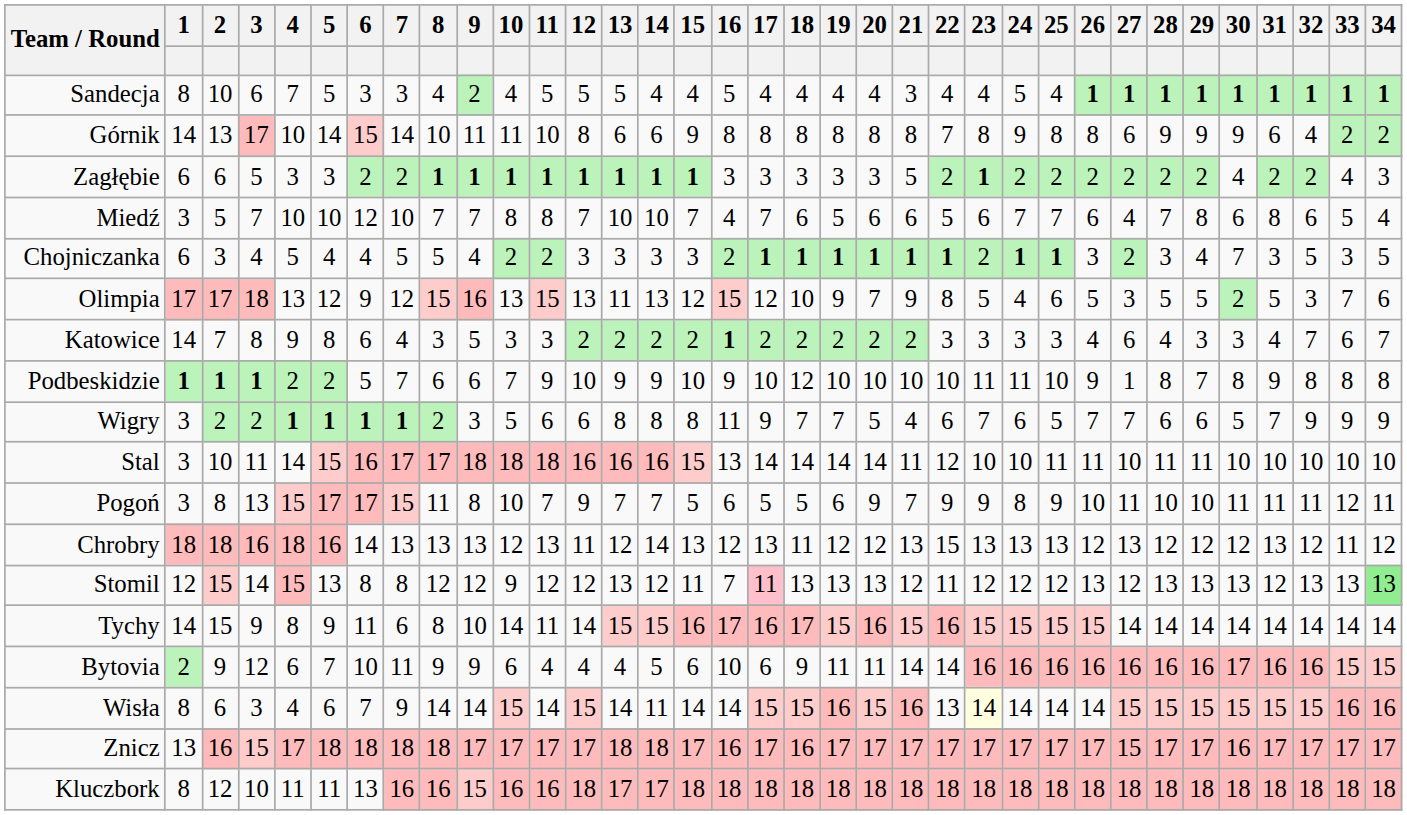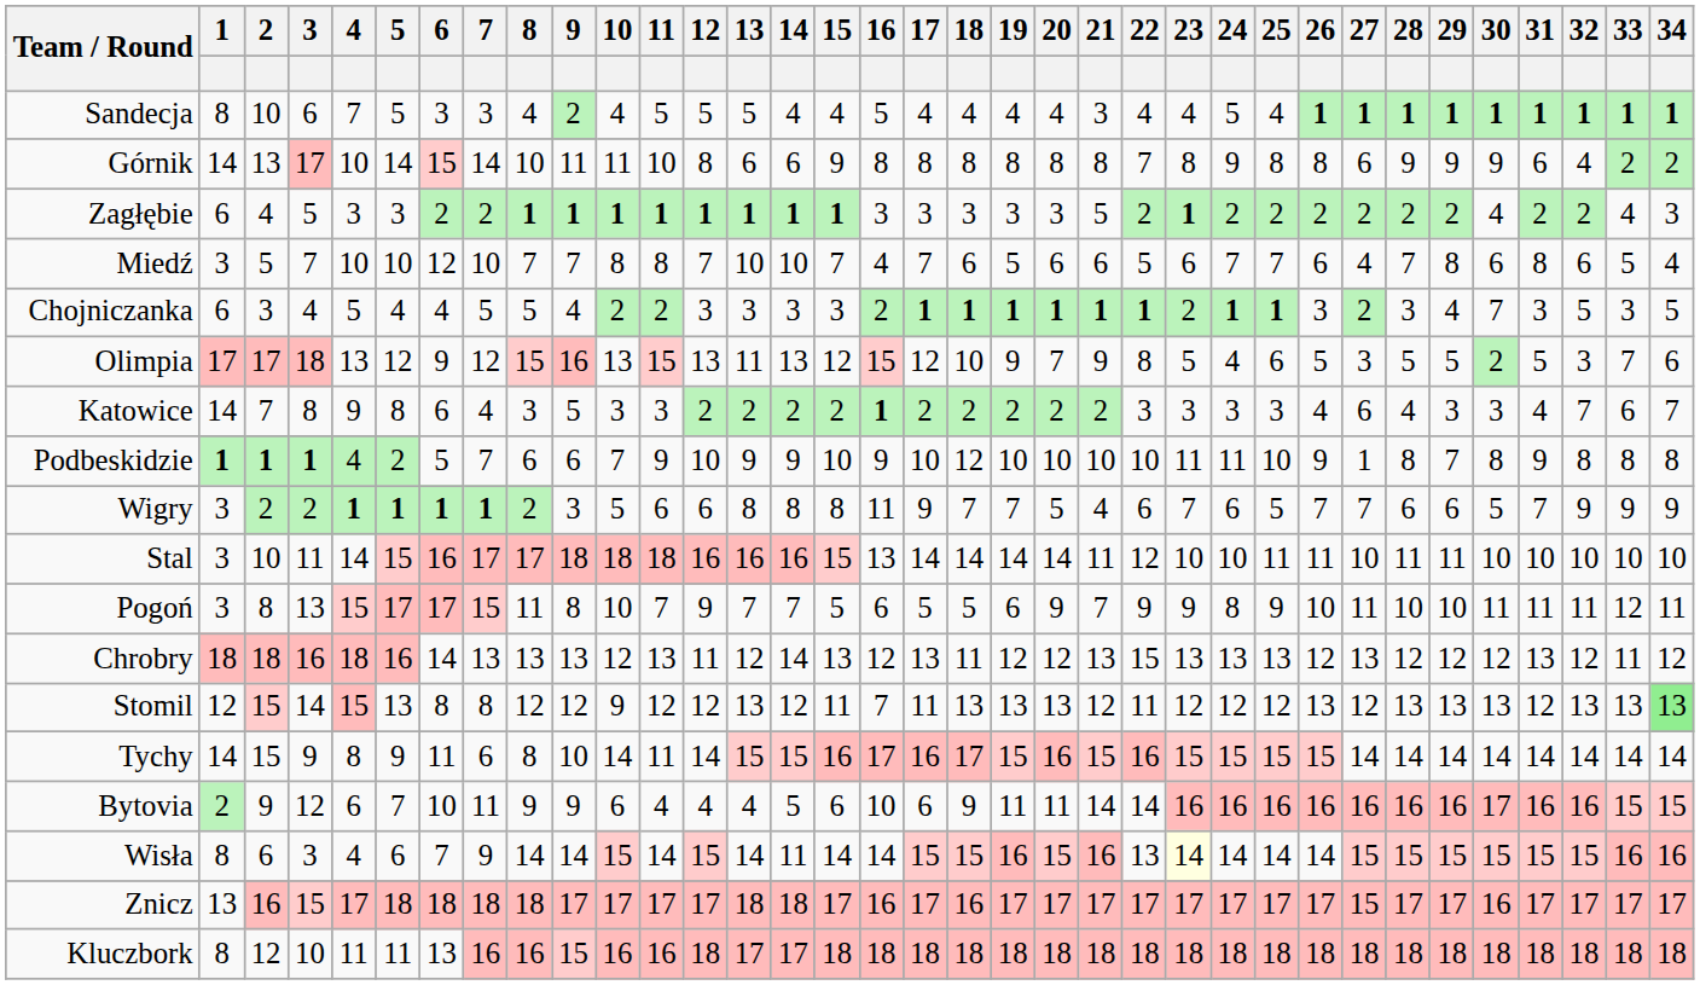Zagłębie | 2: 6 -> 4
Podbeskidzie | 4: 2 -> 4
Stomil | 17: pink background -> no background
